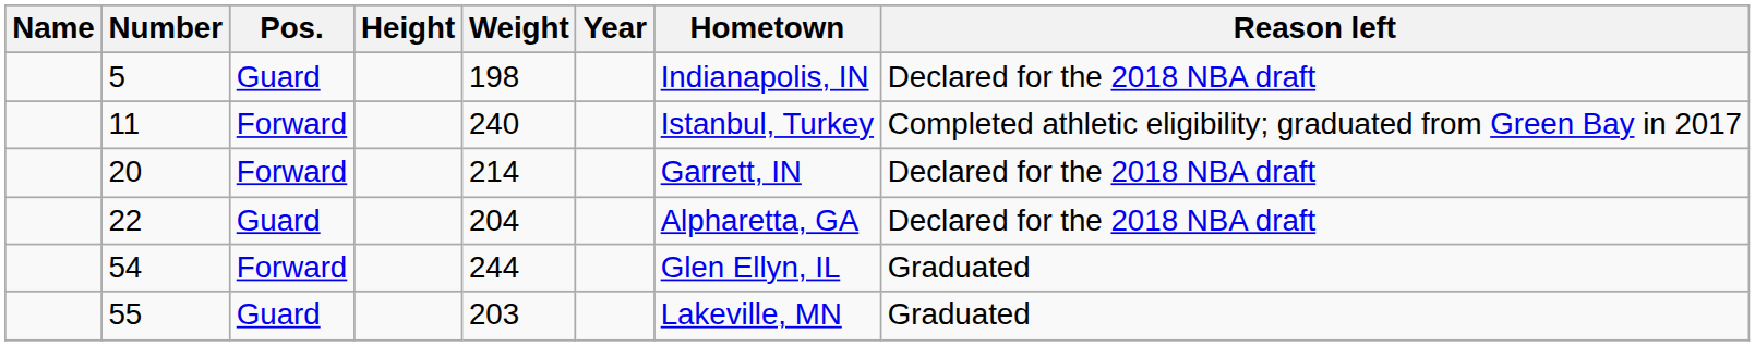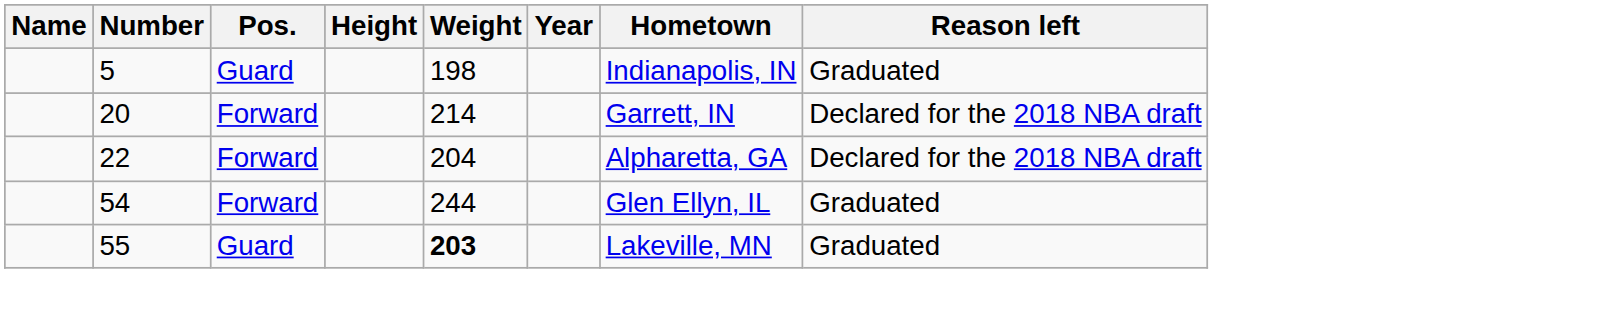5 | Reason left: Declared for the 2018 NBA draft -> Graduated
- row: 11 | Forward | 240 | Istanbul, Turkey | Completed athletic eligibility; graduated from Green Bay in 2017
22 | Pos.: Guard -> Forward
55 | Weight: normal -> bold
